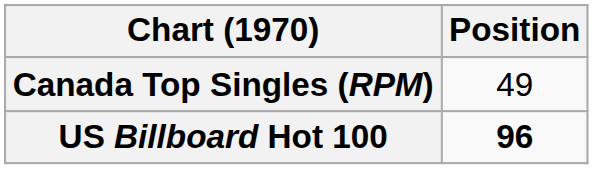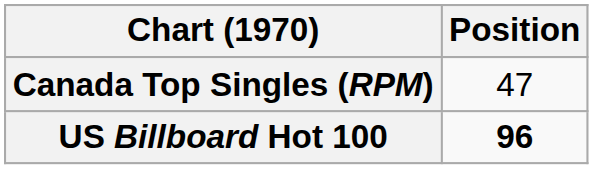Canada Top Singles (RPM) | Position: 49 -> 47
